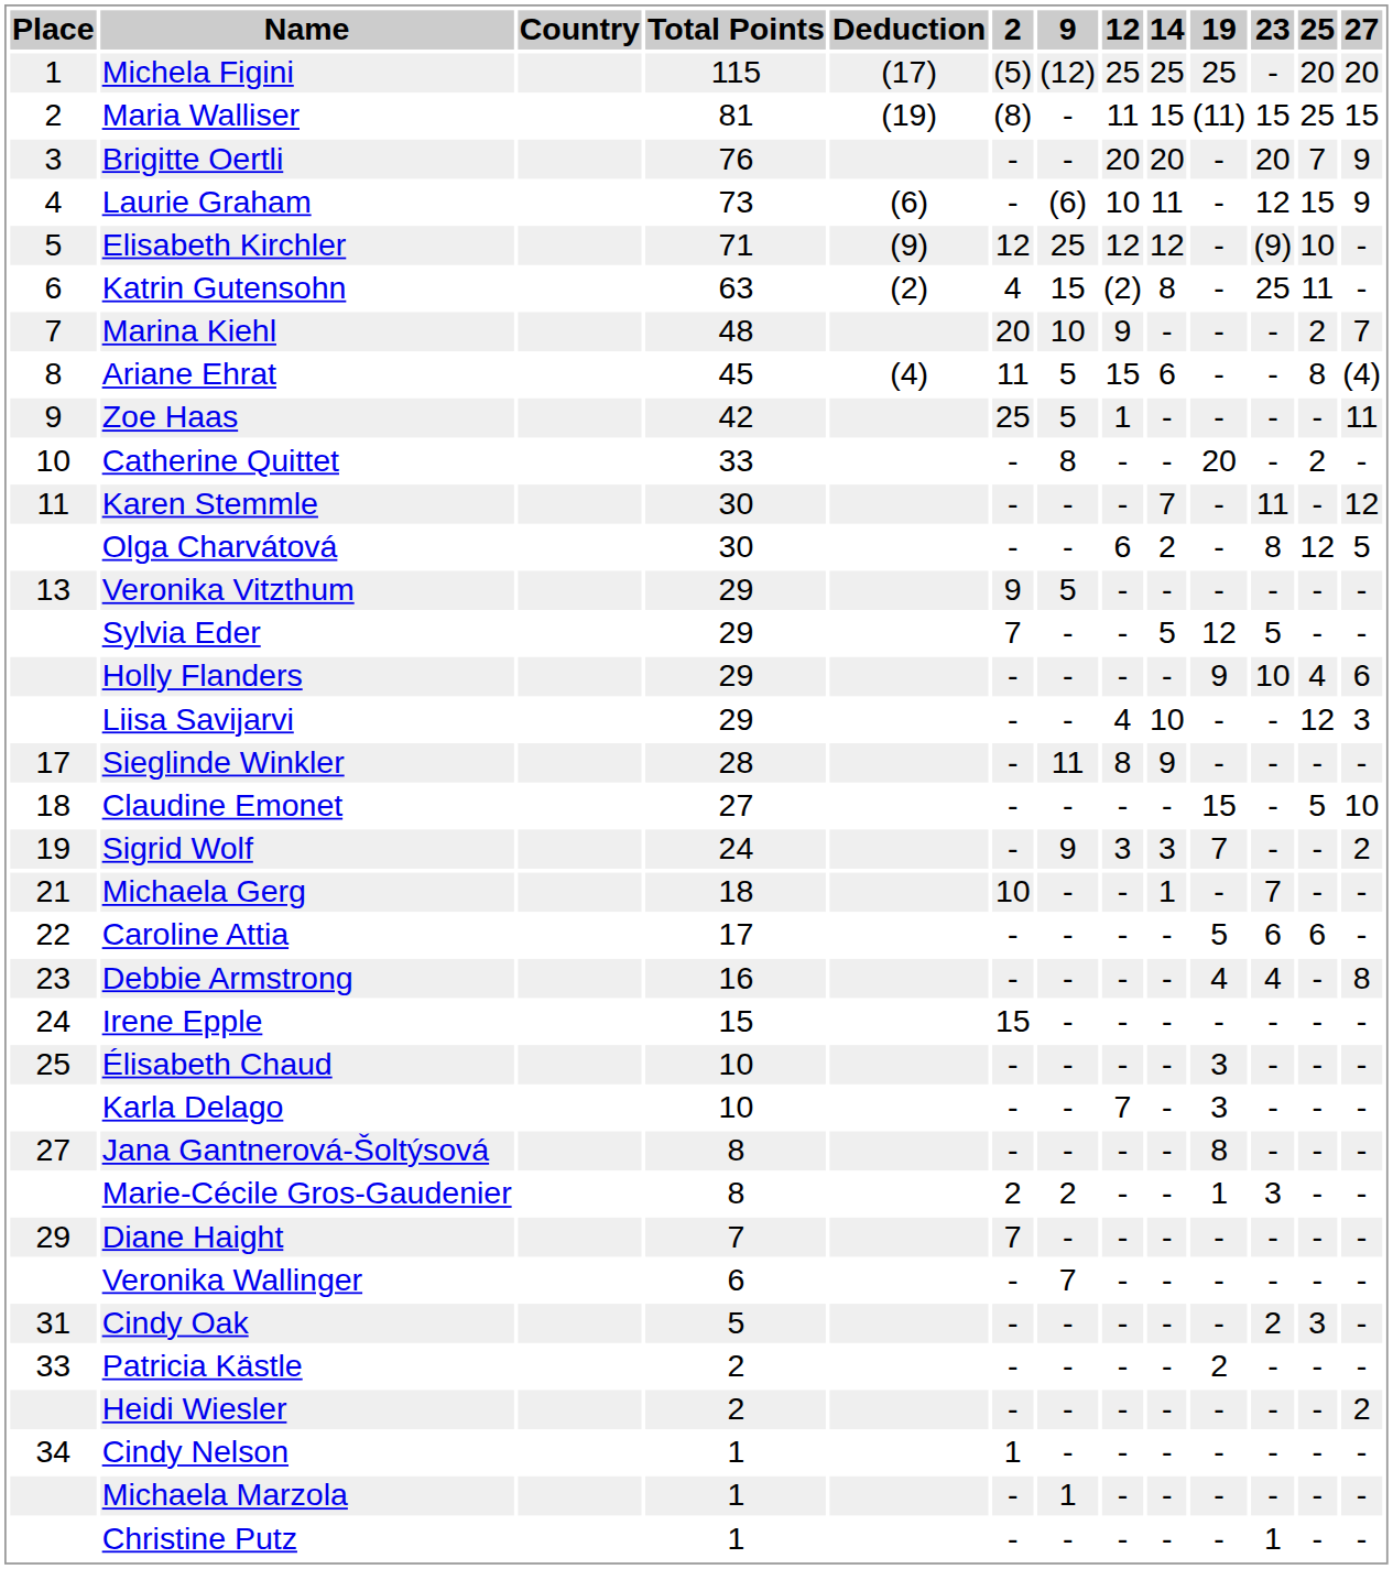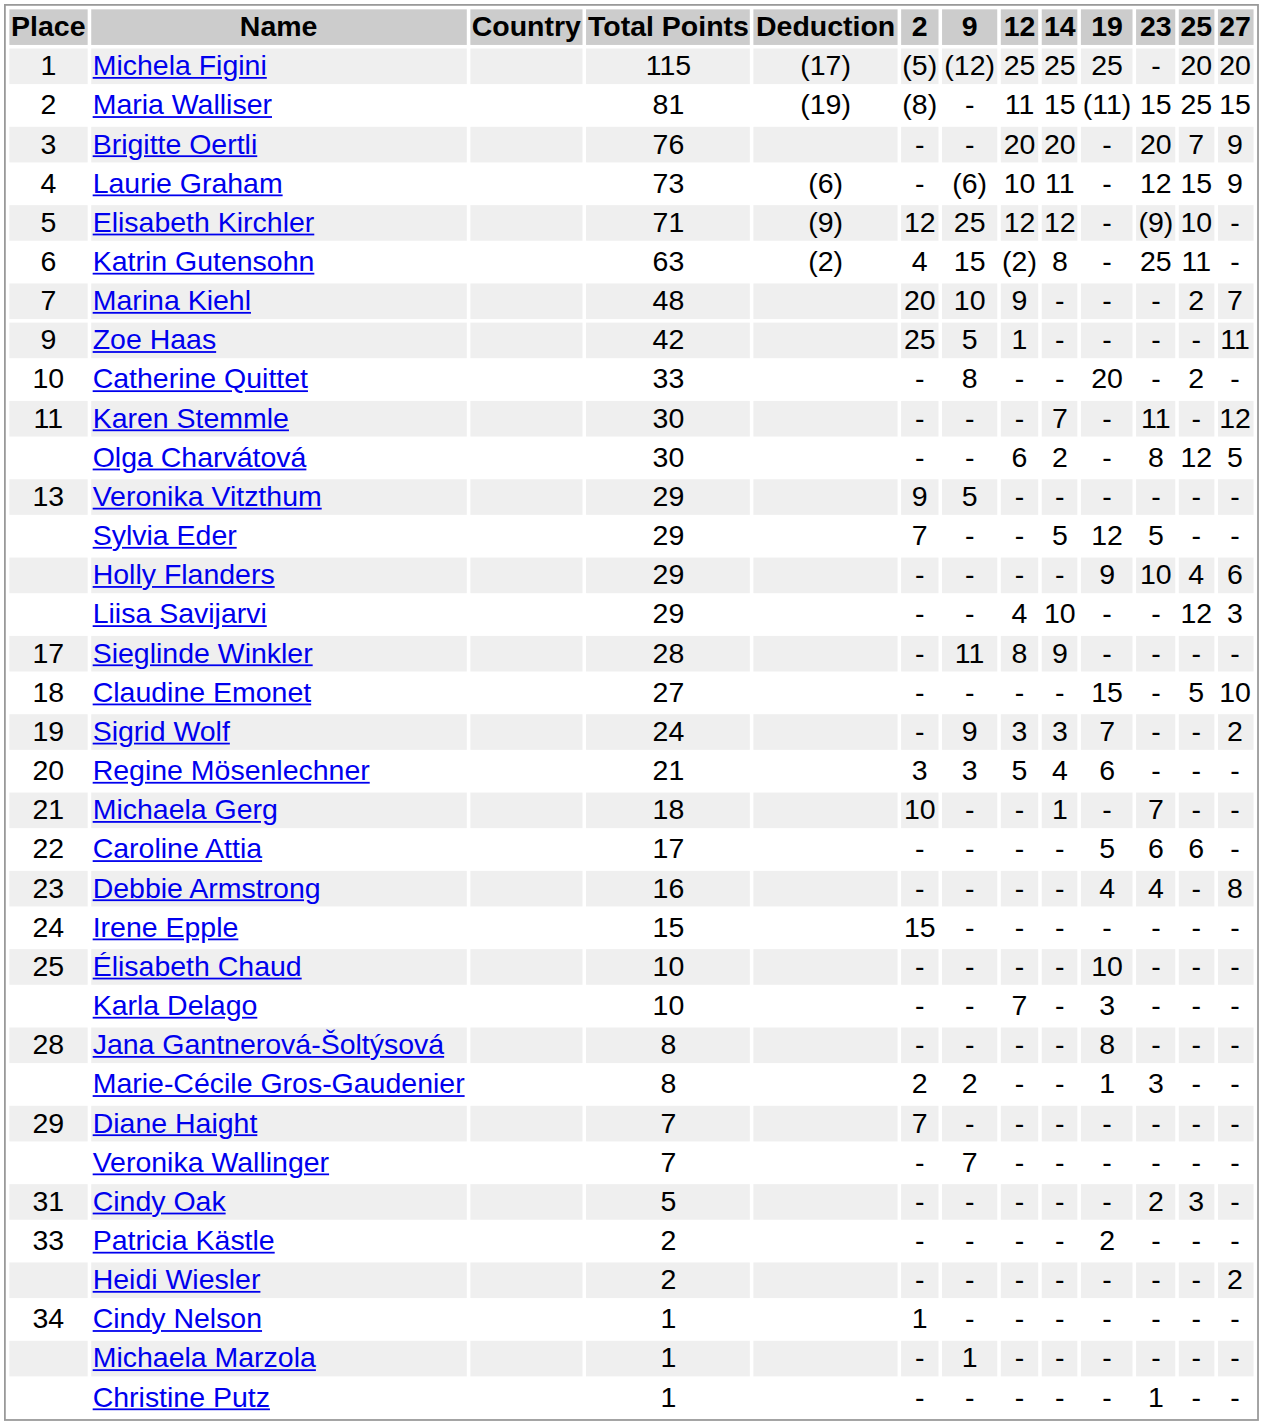- row: 8 | Ariane Ehrat | 45 | (4) | 11 | 5 | 15 | 6 | - | - | 8 | (4)
+ row: 20 | Regine Mösenlechner | 21 | 3 | 3 | 5 | 4 | 6 | - | - | -
Élisabeth Chaud | 19: 3 -> 10
Jana Gantnerová-Šoltýsová | Place: 27 -> 28
Veronika Wallinger | Total Points: 6 -> 7
